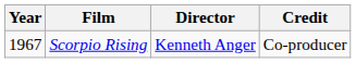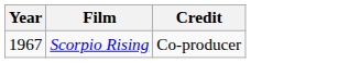- column: Director | Kenneth Anger
